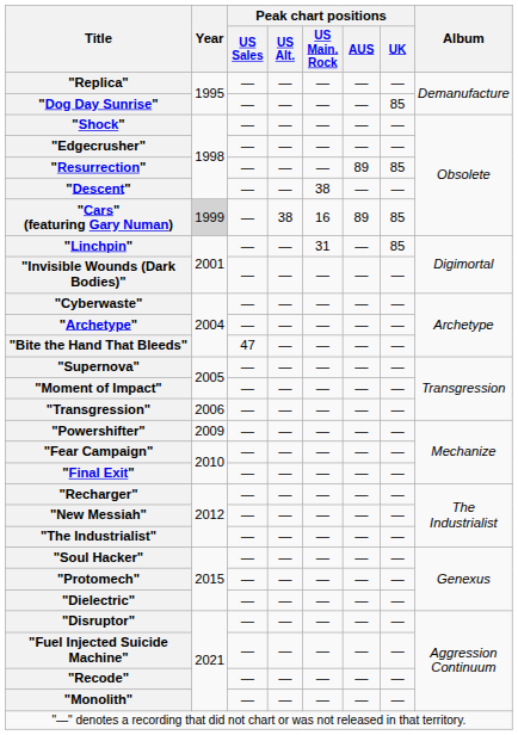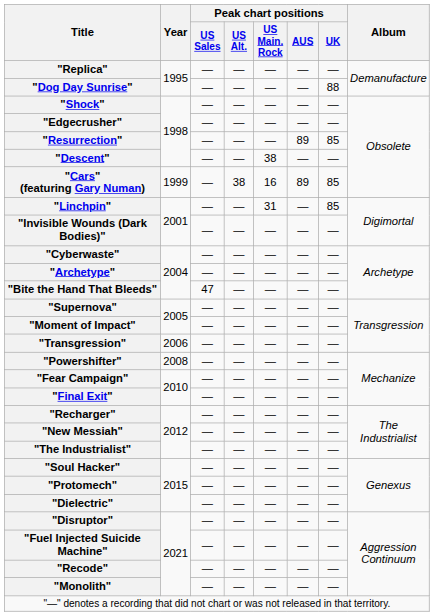"Dog Day Sunrise" | Peak chart positions / UK: 85 -> 88
"Cars" (featuring Gary Numan) | Year: lightgrey background -> no background
"Powershifter" | Year: 2009 -> 2008
